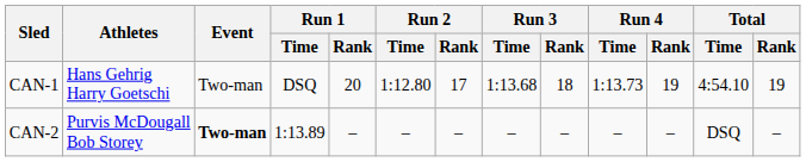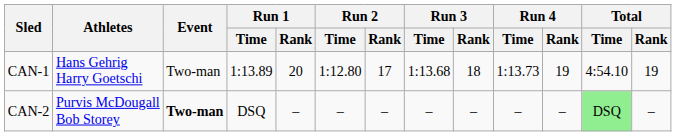CAN-1 | Run 1 / Time: DSQ -> 1:13.89
CAN-2 | Run 1 / Time: 1:13.89 -> DSQ
CAN-2 | Total / Time: no background -> lightgreen background
